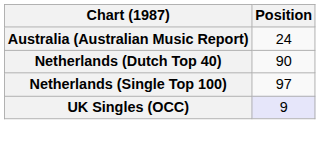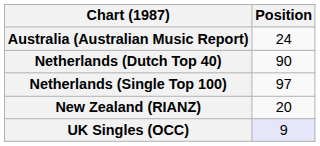+ row: New Zealand (RIANZ) | 20
